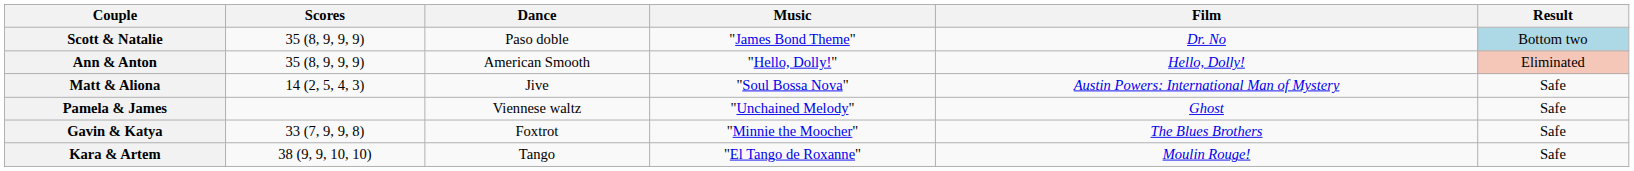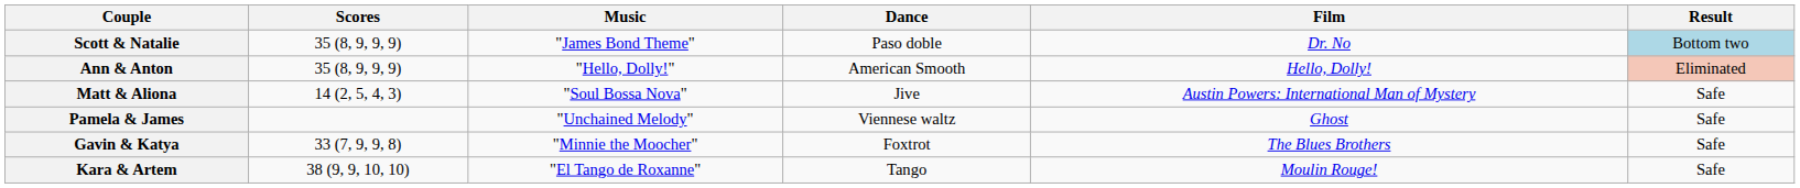columns swapped: Dance <-> Music
